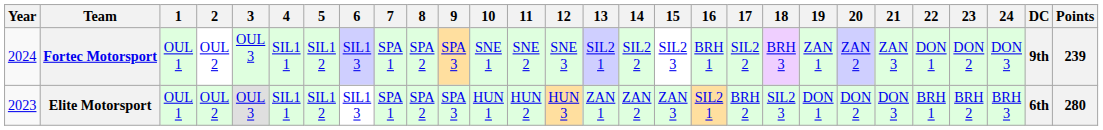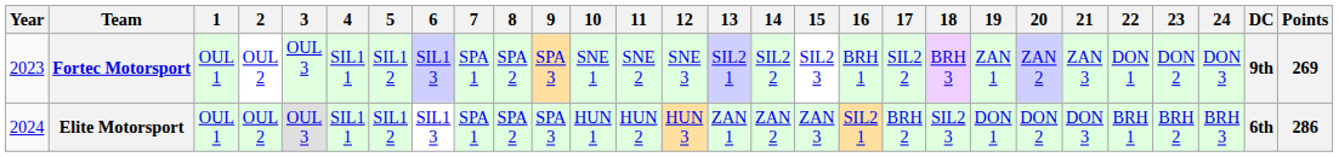Fortec Motorsport | Year: 2024 -> 2023
Fortec Motorsport | Points: 239 -> 269
Elite Motorsport | Year: 2023 -> 2024
Elite Motorsport | Points: 280 -> 286
